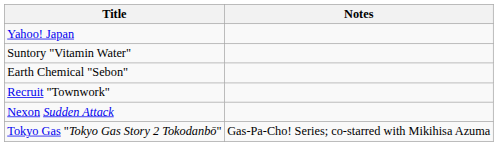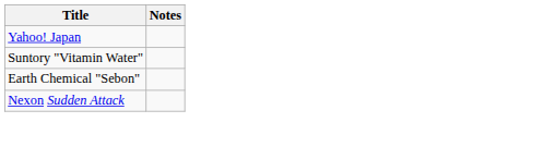- row: Recruit "Townwork"
- row: Tokyo Gas "Tokyo Gas Story 2 Tokodanbō" | Gas-Pa-Cho! Series; co-starred with Mikihisa Azuma
